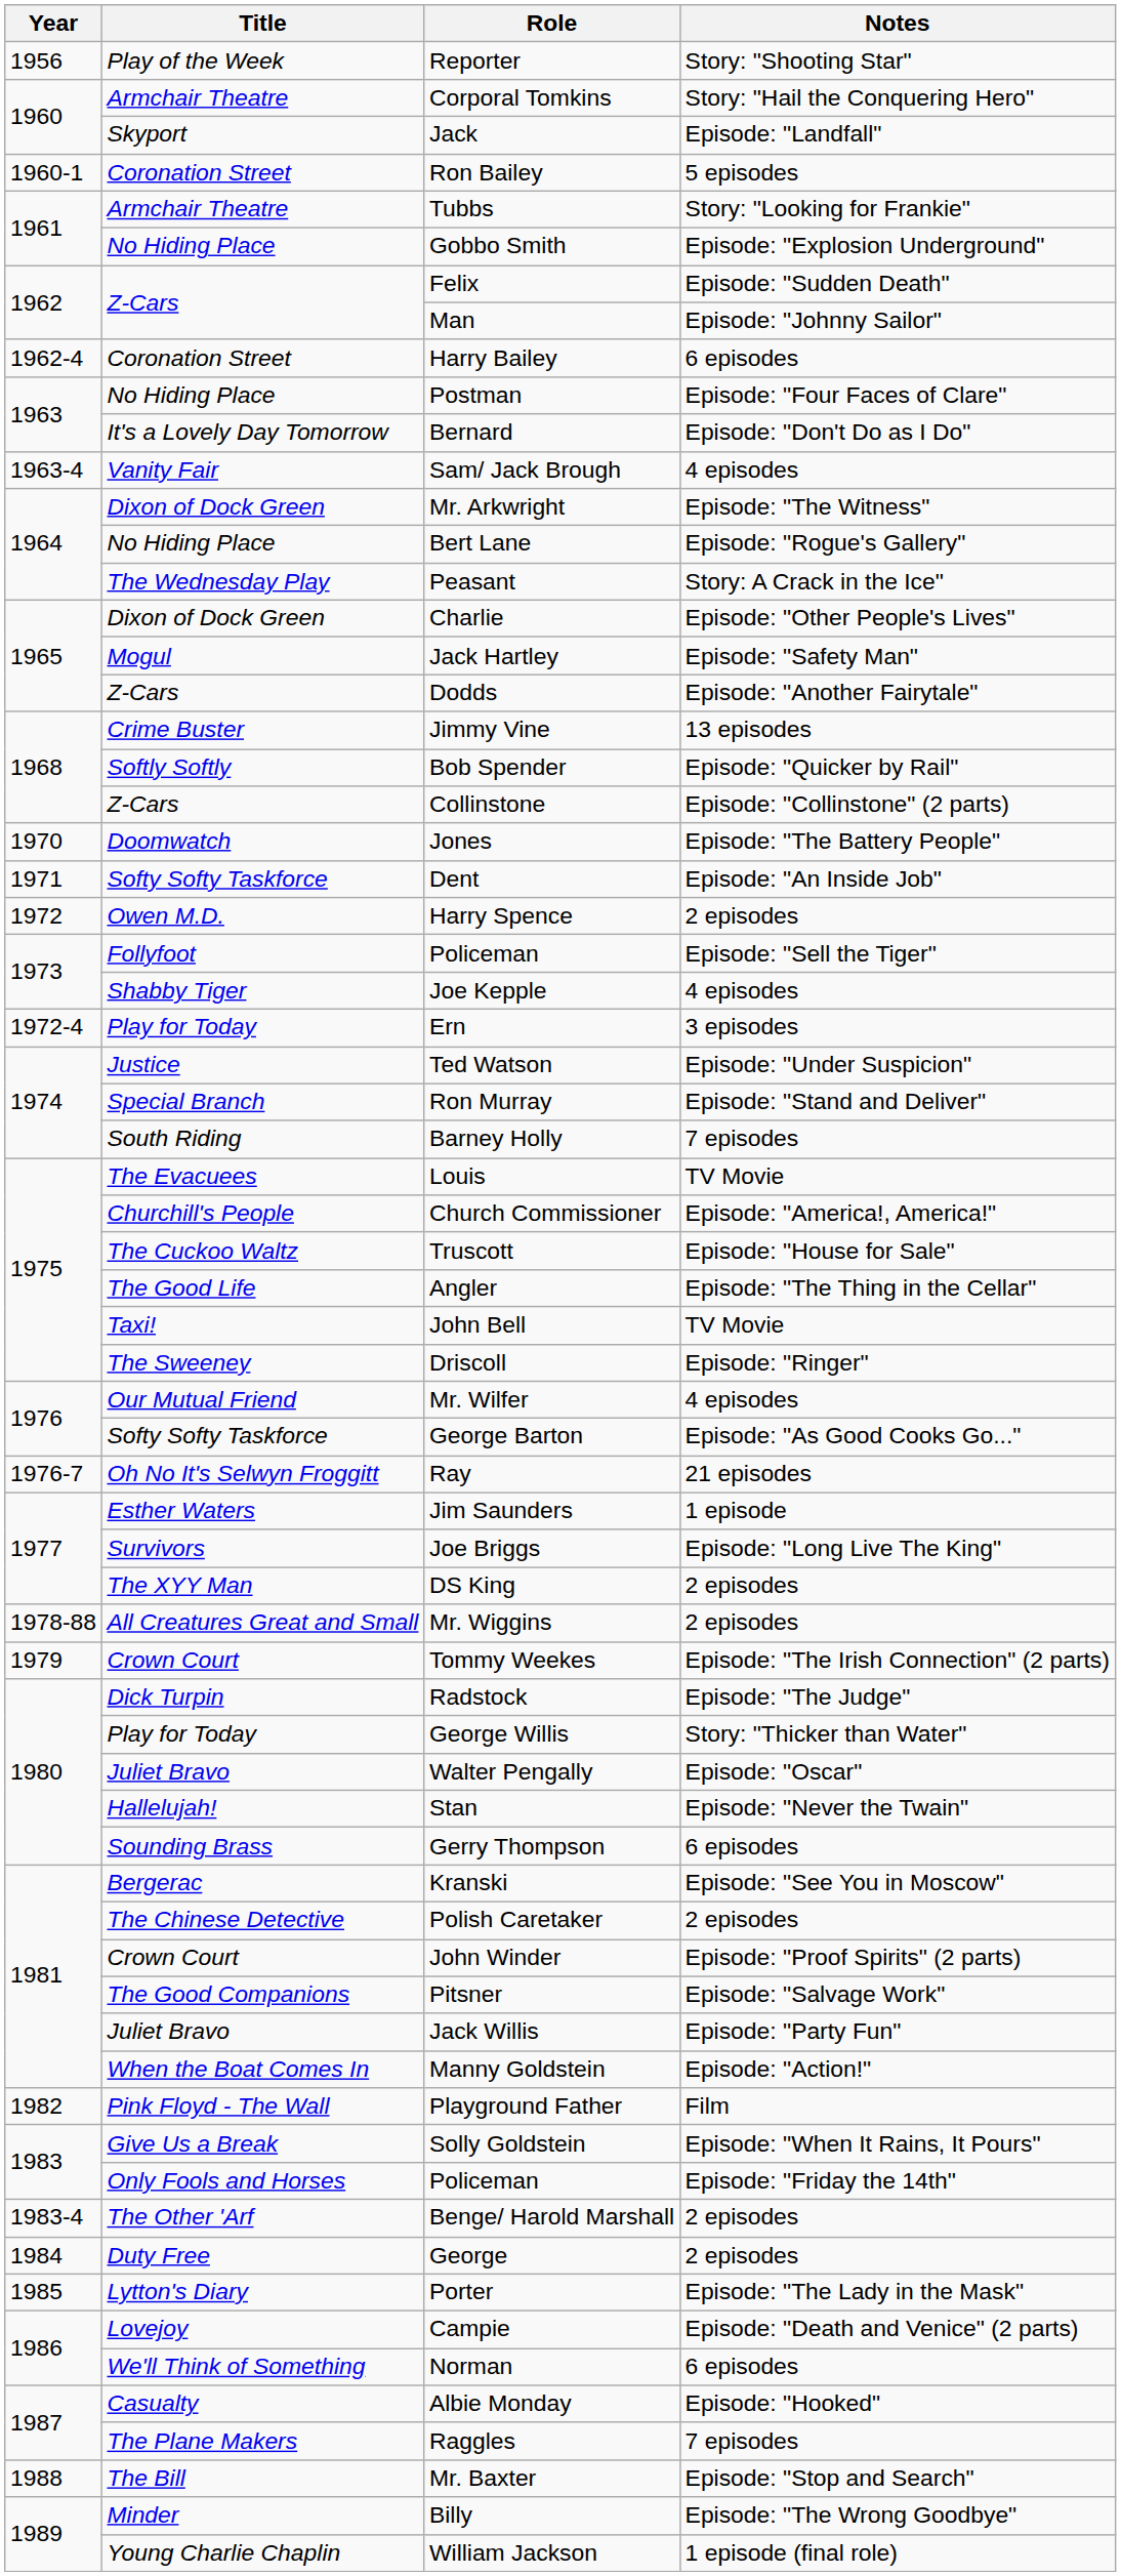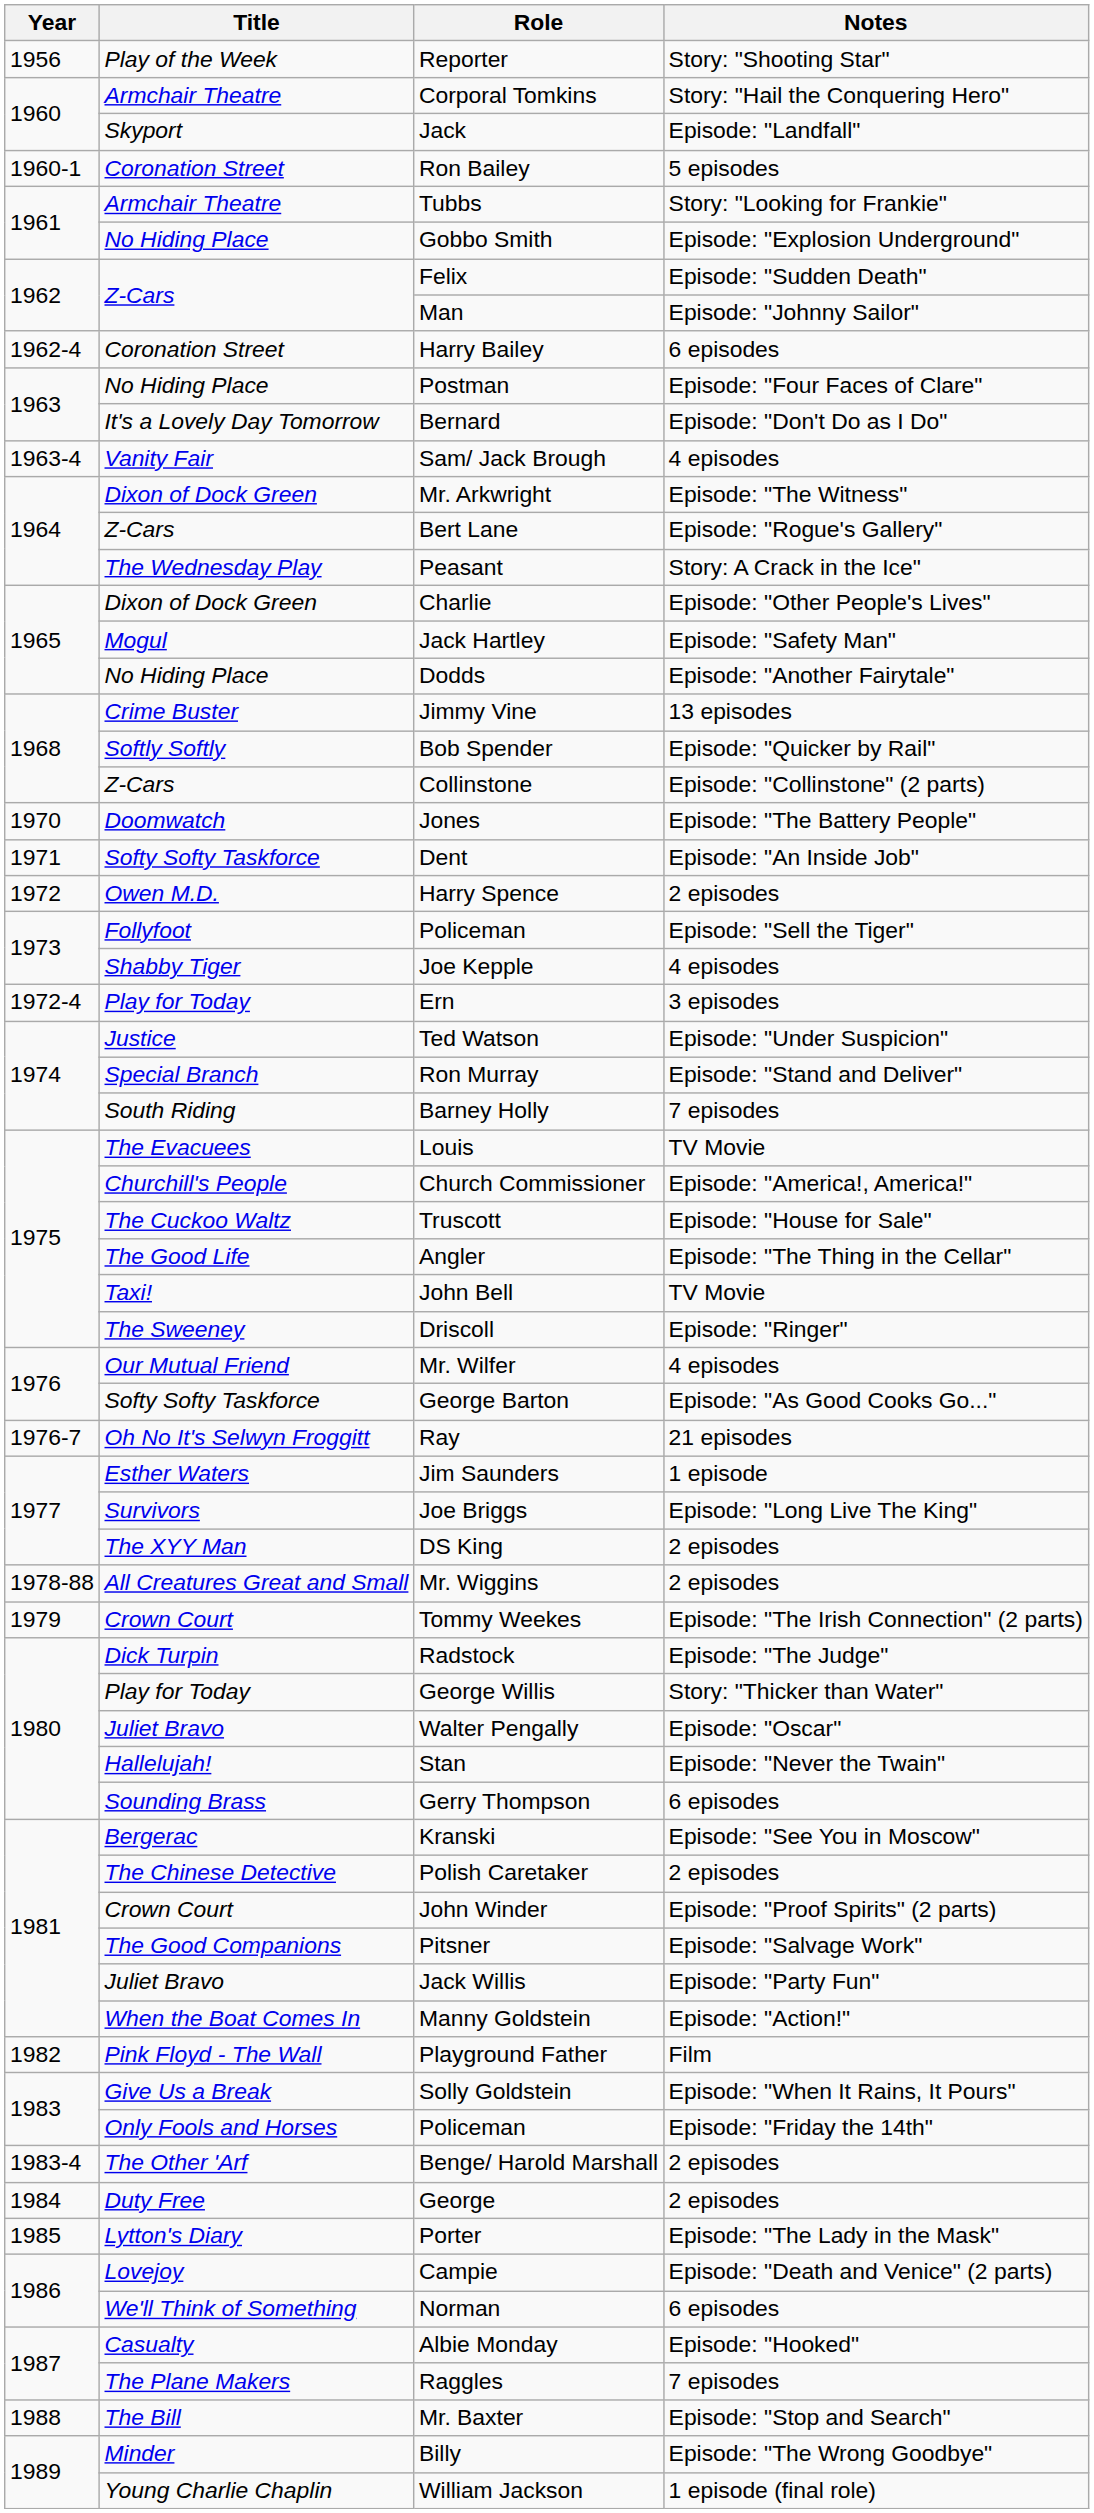Bert Lane | Title: No Hiding Place -> Z-Cars
Dodds | Title: Z-Cars -> No Hiding Place
